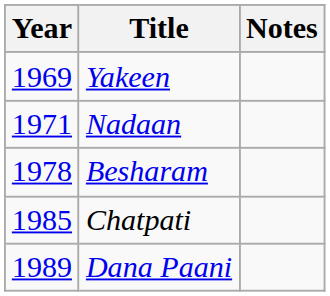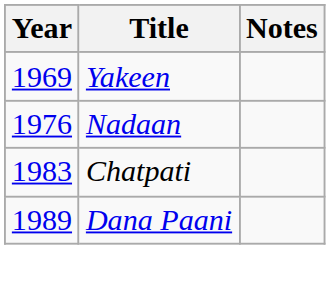Nadaan | Year: 1971 -> 1976
- row: 1978 | Besharam
Chatpati | Year: 1985 -> 1983
